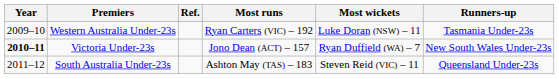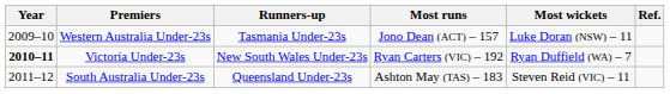columns swapped: Runners-up <-> Ref.
Western Australia Under-23s | Most runs: Ryan Carters (VIC) – 192 -> Jono Dean (ACT) – 157
Victoria Under-23s | Most runs: Jono Dean (ACT) – 157 -> Ryan Carters (VIC) – 192
